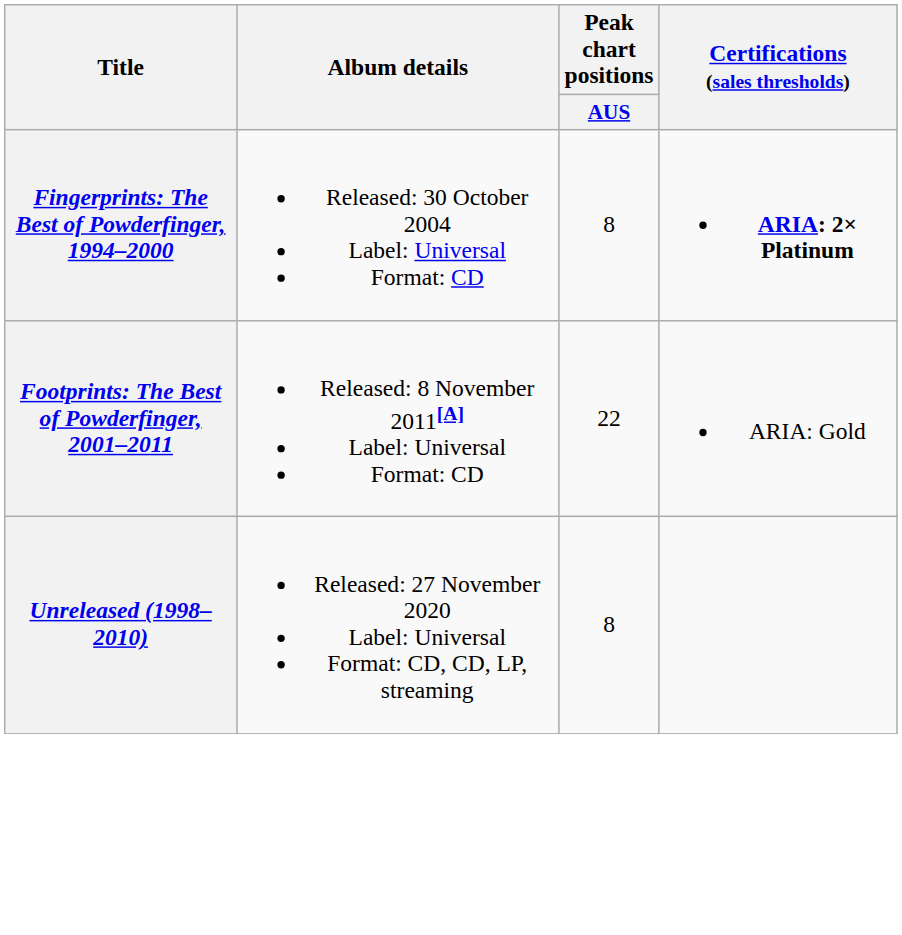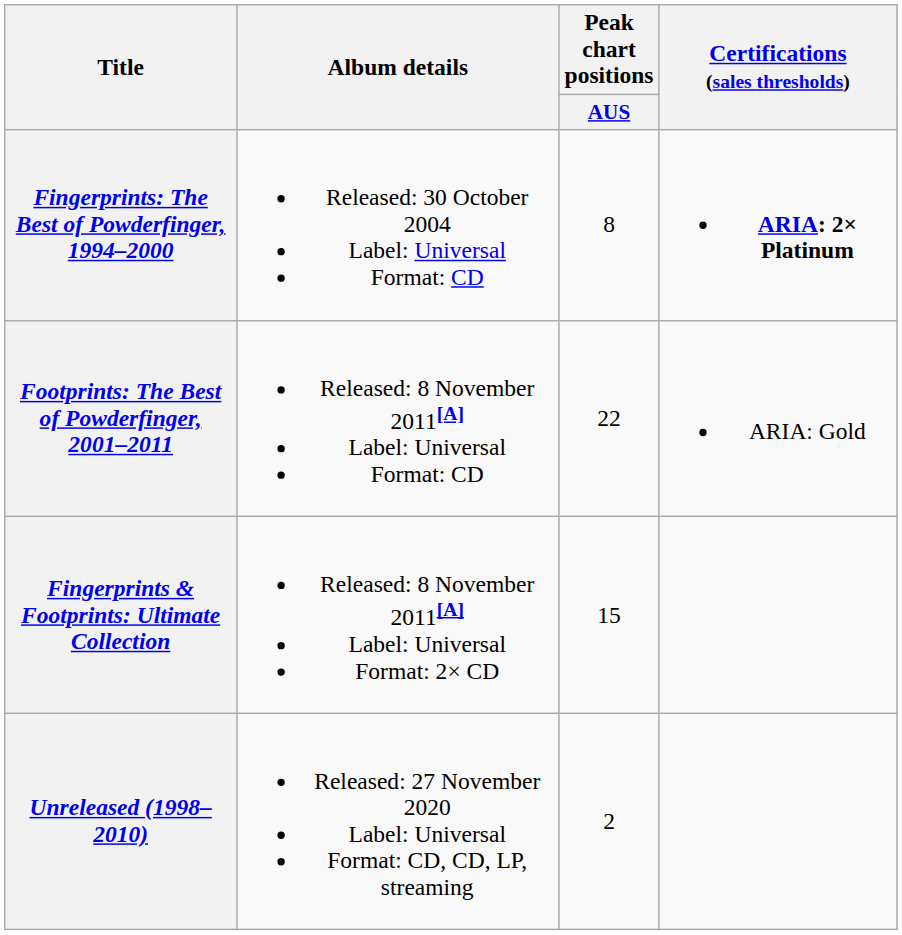+ row: Fingerprints & Footprints: Ultimate Collection | Released: 8 November 2011[A] Label: Universal Format: 2× CD | 15
Unreleased (1998–2010) | Peak chart positions / AUS: 8 -> 2
